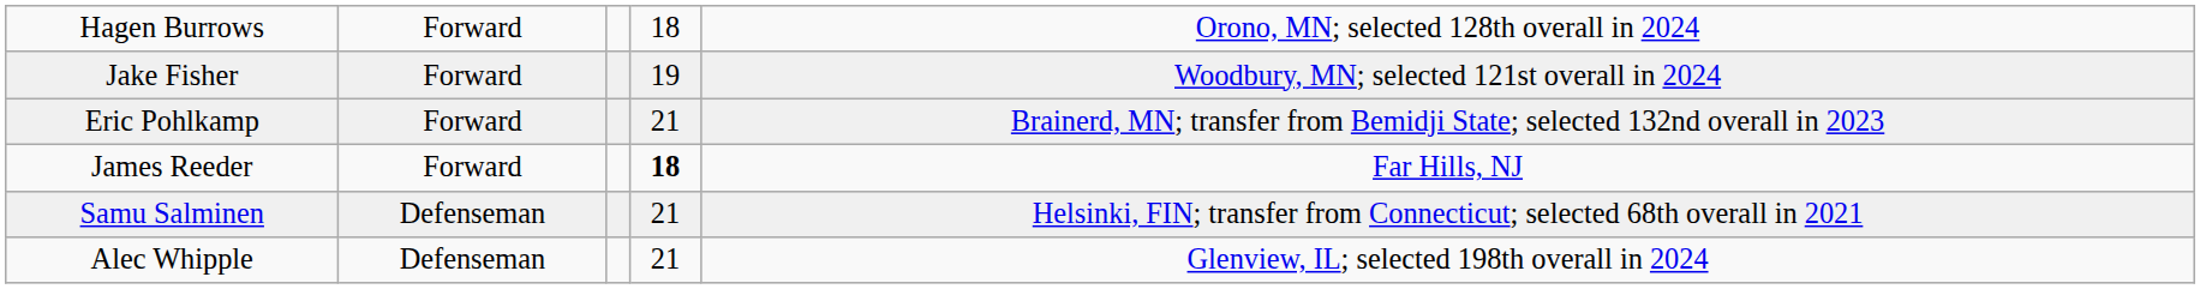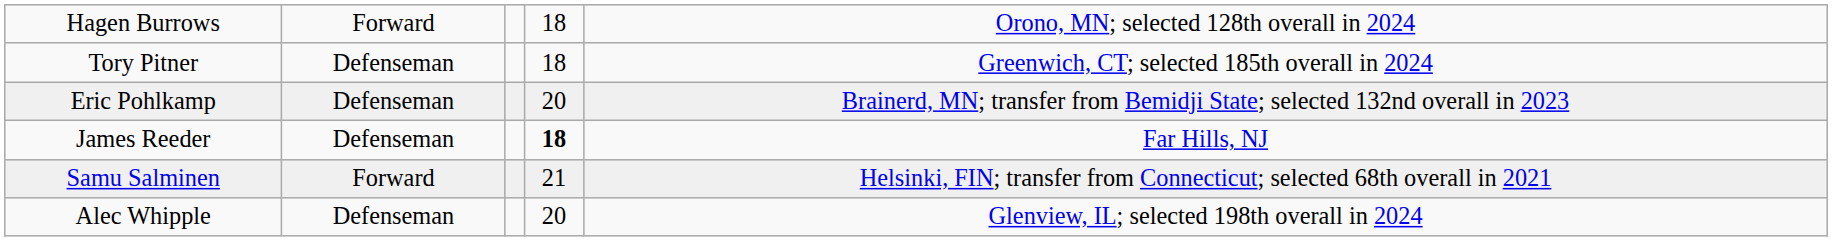- row: Jake Fisher | Forward | 19 | Woodbury, MN; selected 121st overall in 2024
+ row: Tory Pitner | Defenseman | 18 | Greenwich, CT; selected 185th overall in 2024
Eric Pohlkamp | column 2: Forward -> Defenseman
Eric Pohlkamp | column 4: 21 -> 20
James Reeder | column 2: Forward -> Defenseman
Samu Salminen | column 2: Defenseman -> Forward
Alec Whipple | column 4: 21 -> 20
